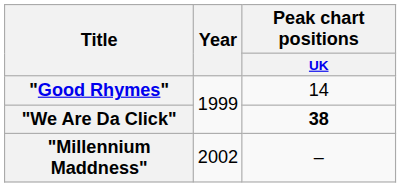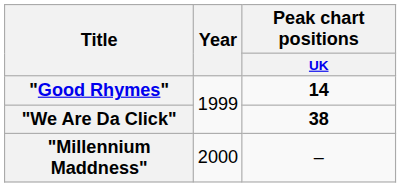"Good Rhymes" | Peak chart positions / UK: normal -> bold
"Millennium Maddness" | Year: 2002 -> 2000
